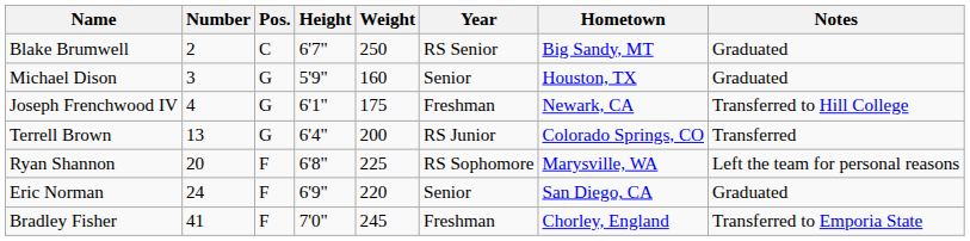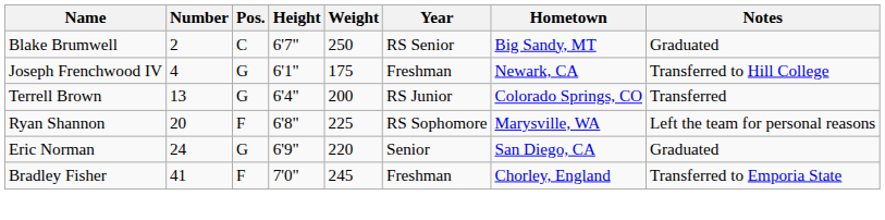- row: Michael Dison | 3 | G | 5'9" | 160 | Senior | Houston, TX | Graduated
Eric Norman | Pos.: F -> G
